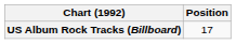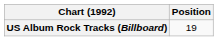US Album Rock Tracks (Billboard) | Position: 17 -> 19
